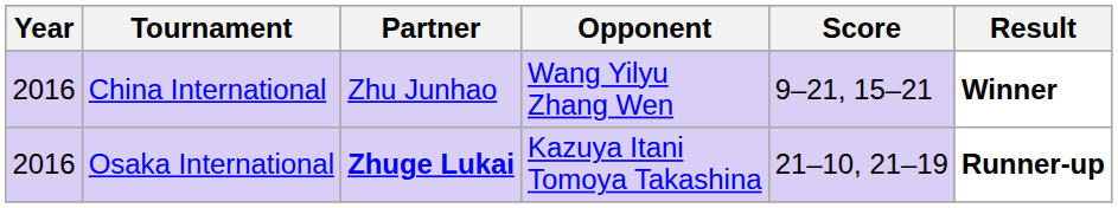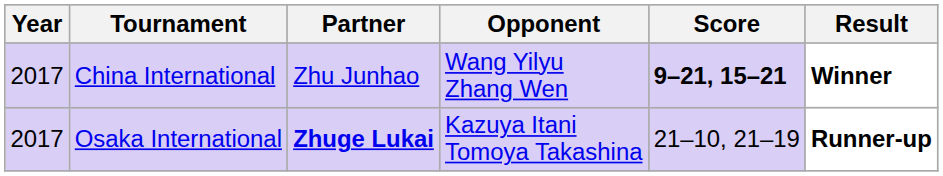China International | Year: 2016 -> 2017
China International | Score: normal -> bold
Osaka International | Year: 2016 -> 2017
